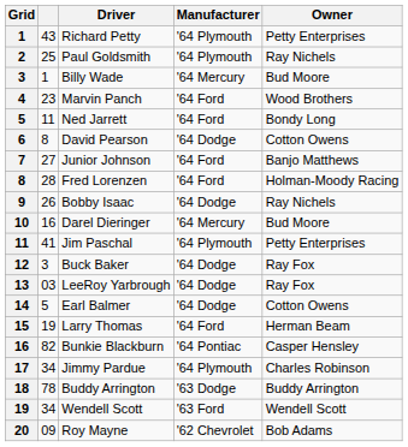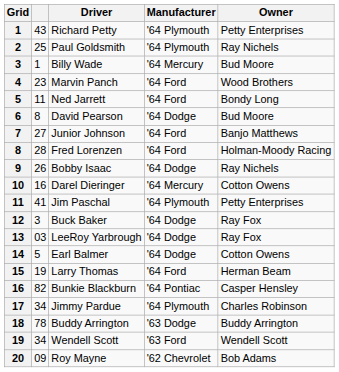David Pearson | Owner: Cotton Owens -> Bud Moore
Darel Dieringer | Owner: Bud Moore -> Cotton Owens
